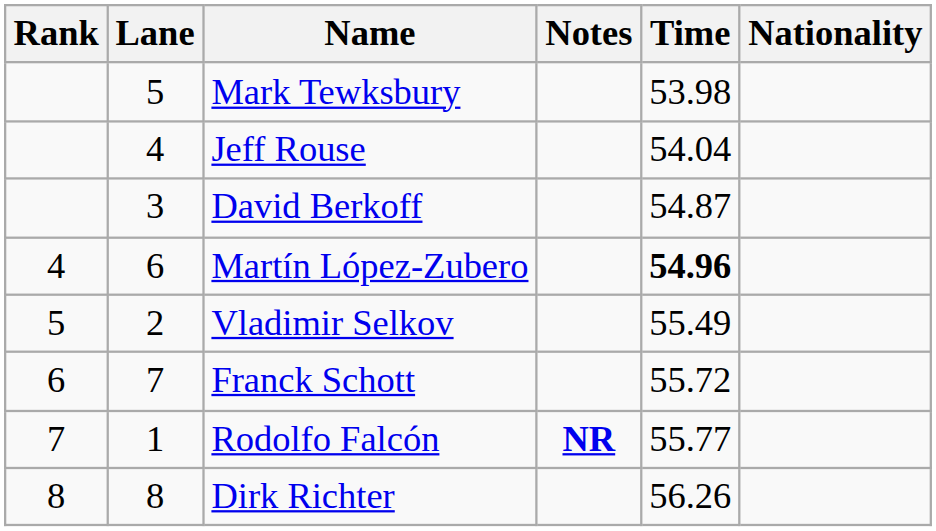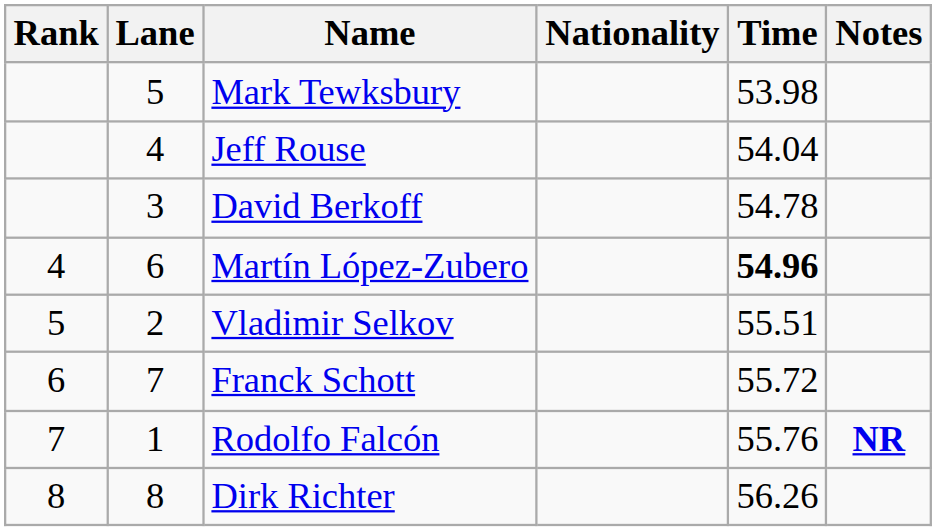columns swapped: Nationality <-> Notes
David Berkoff | Time: 54.87 -> 54.78
Vladimir Selkov | Time: 55.49 -> 55.51
Rodolfo Falcón | Time: 55.77 -> 55.76
